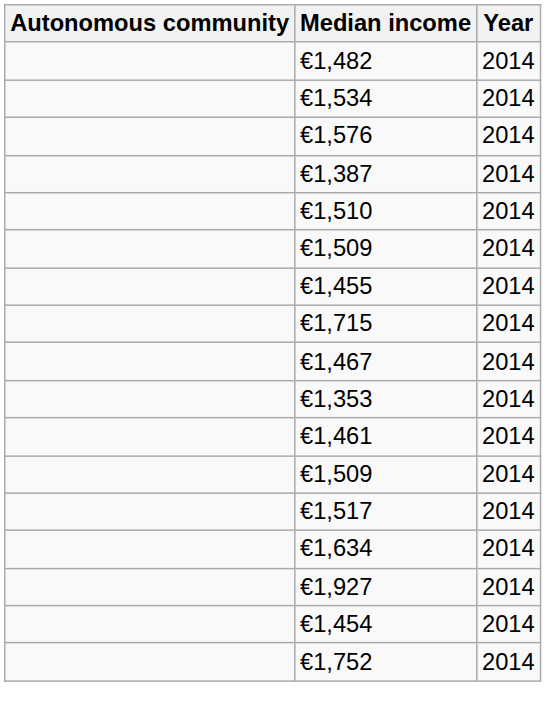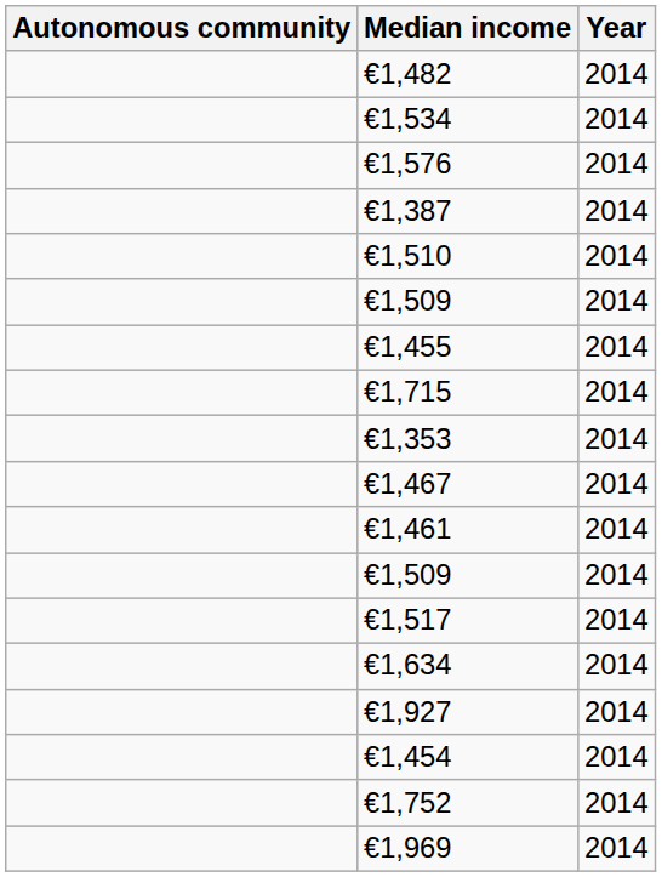rows swapped: €1,467 <-> €1,353
+ row: €1,969 | 2014
